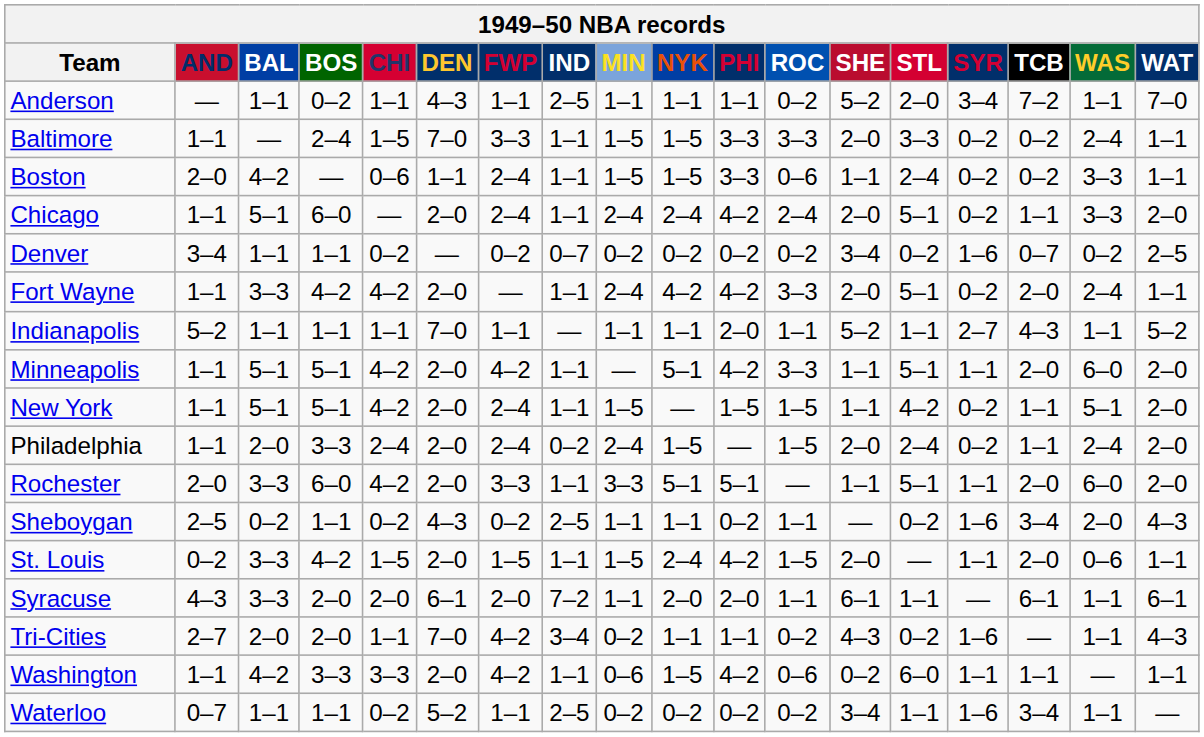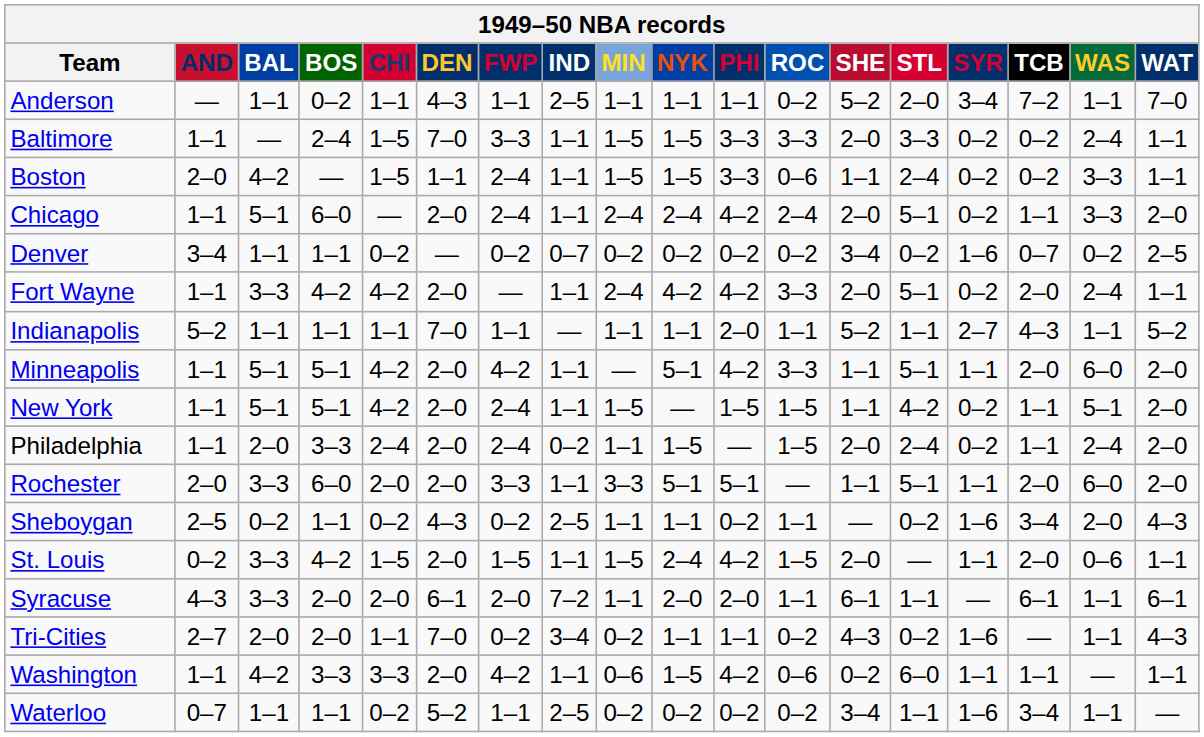Boston | CHI: 0–6 -> 1–5
Philadelphia | MIN: 2–4 -> 1–1
Rochester | CHI: 4–2 -> 2–0
Tri-Cities | FWP: 4–2 -> 0–2
